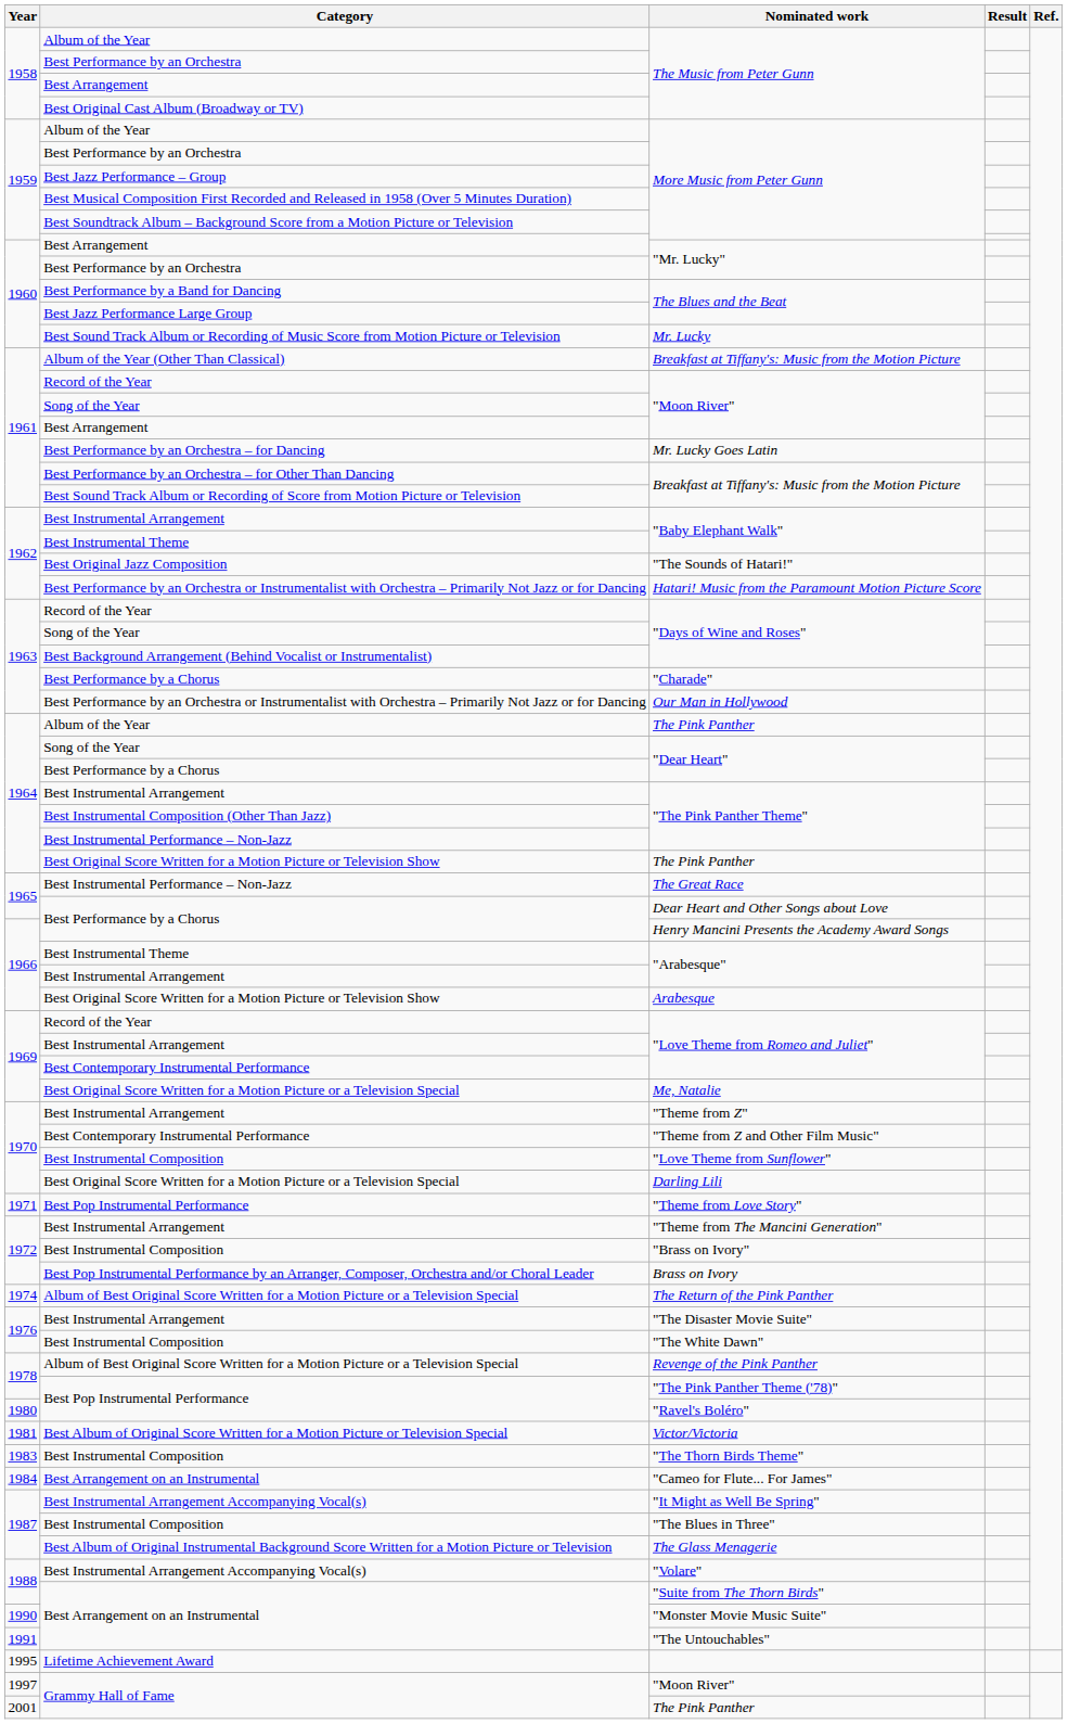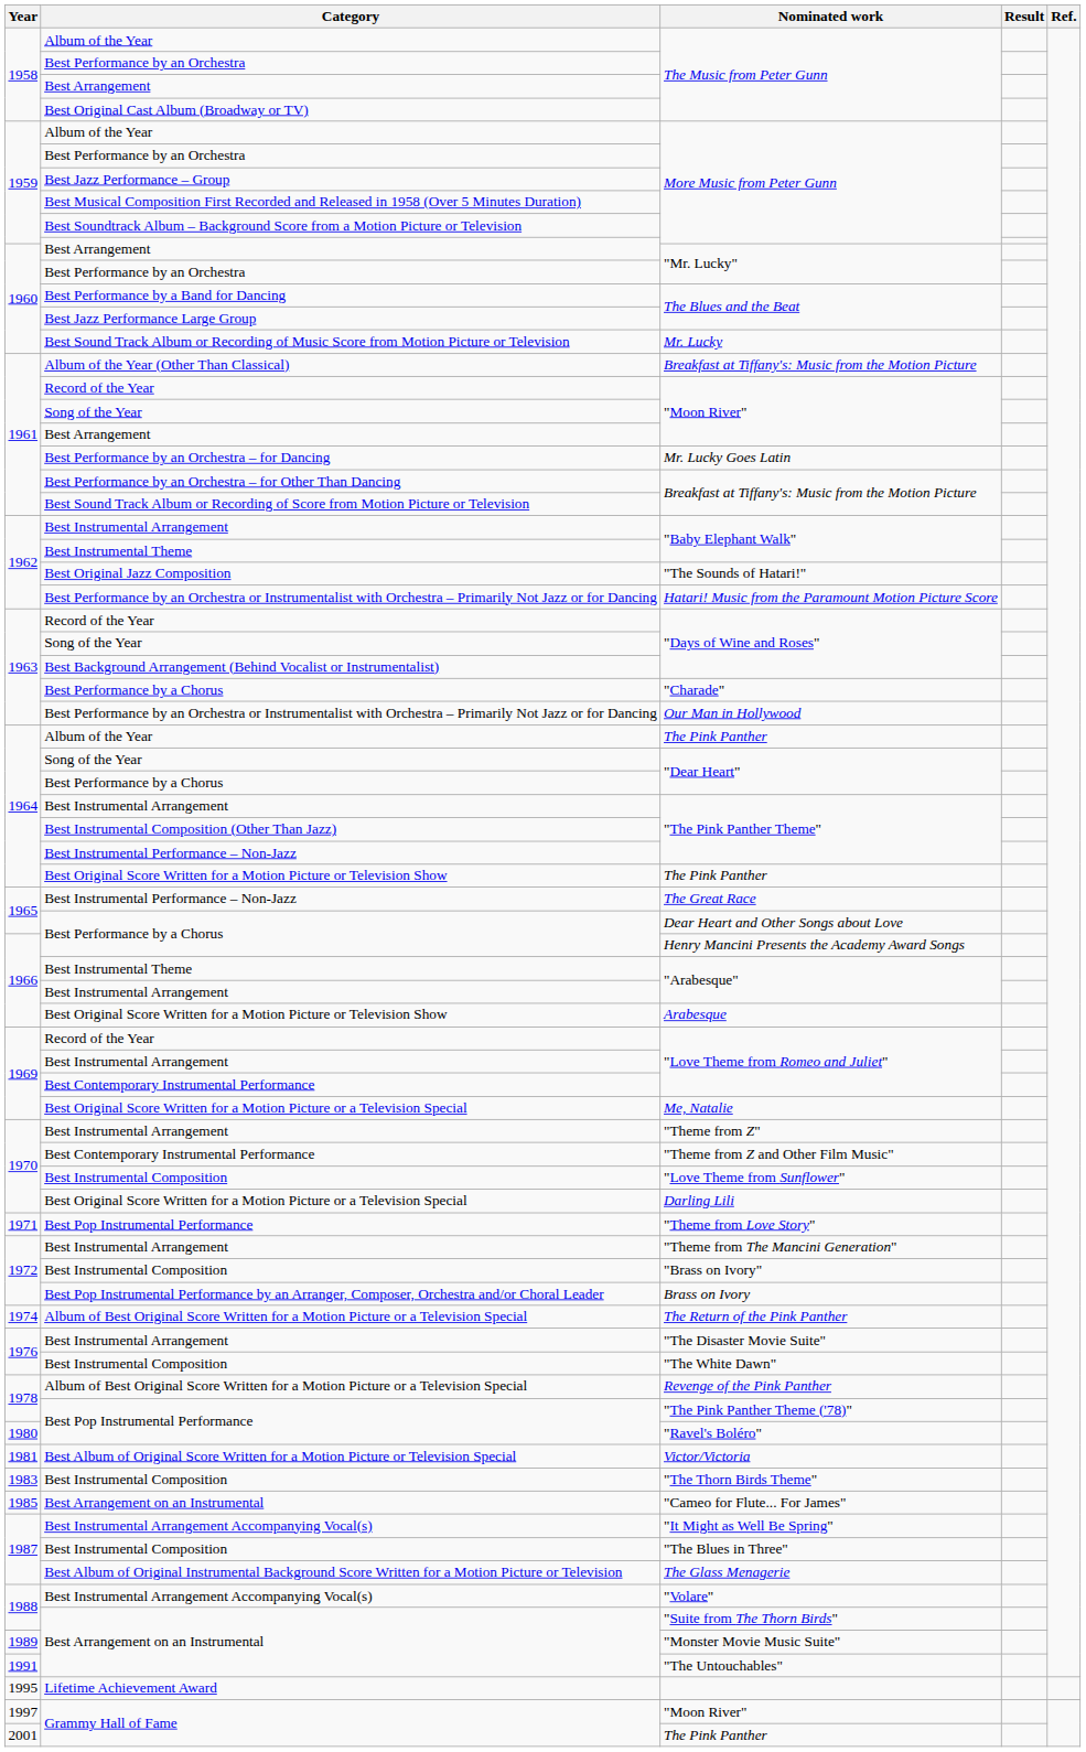"Cameo for Flute... For James" | Year: 1984 -> 1985
"Monster Movie Music Suite" | Year: 1990 -> 1989
